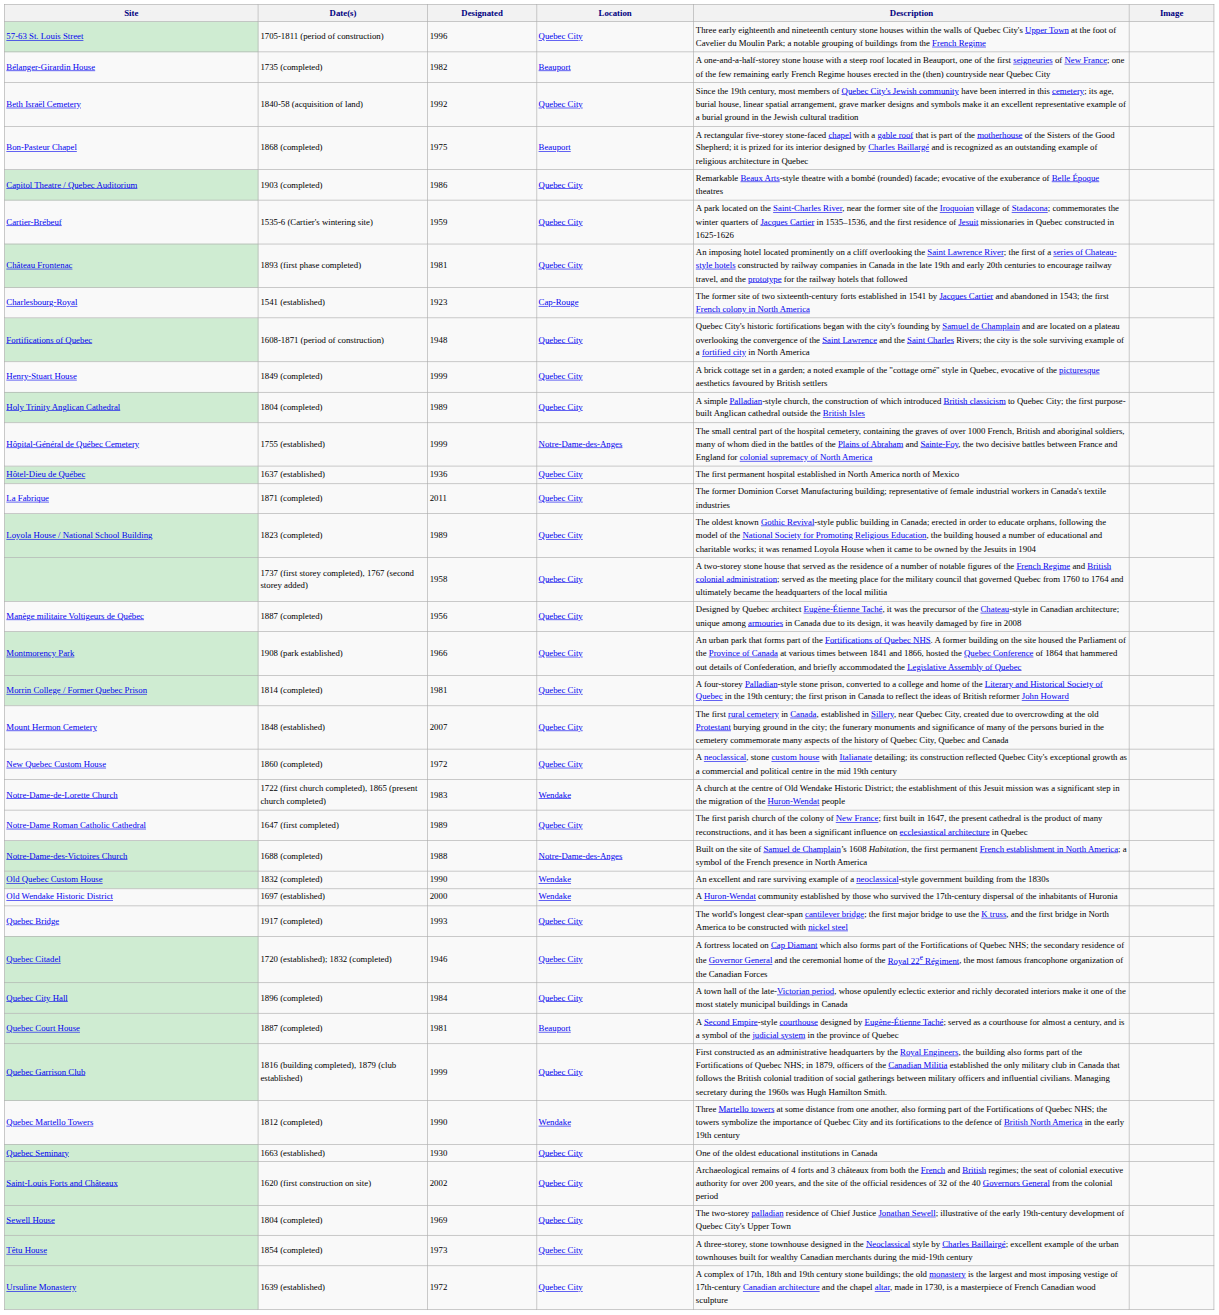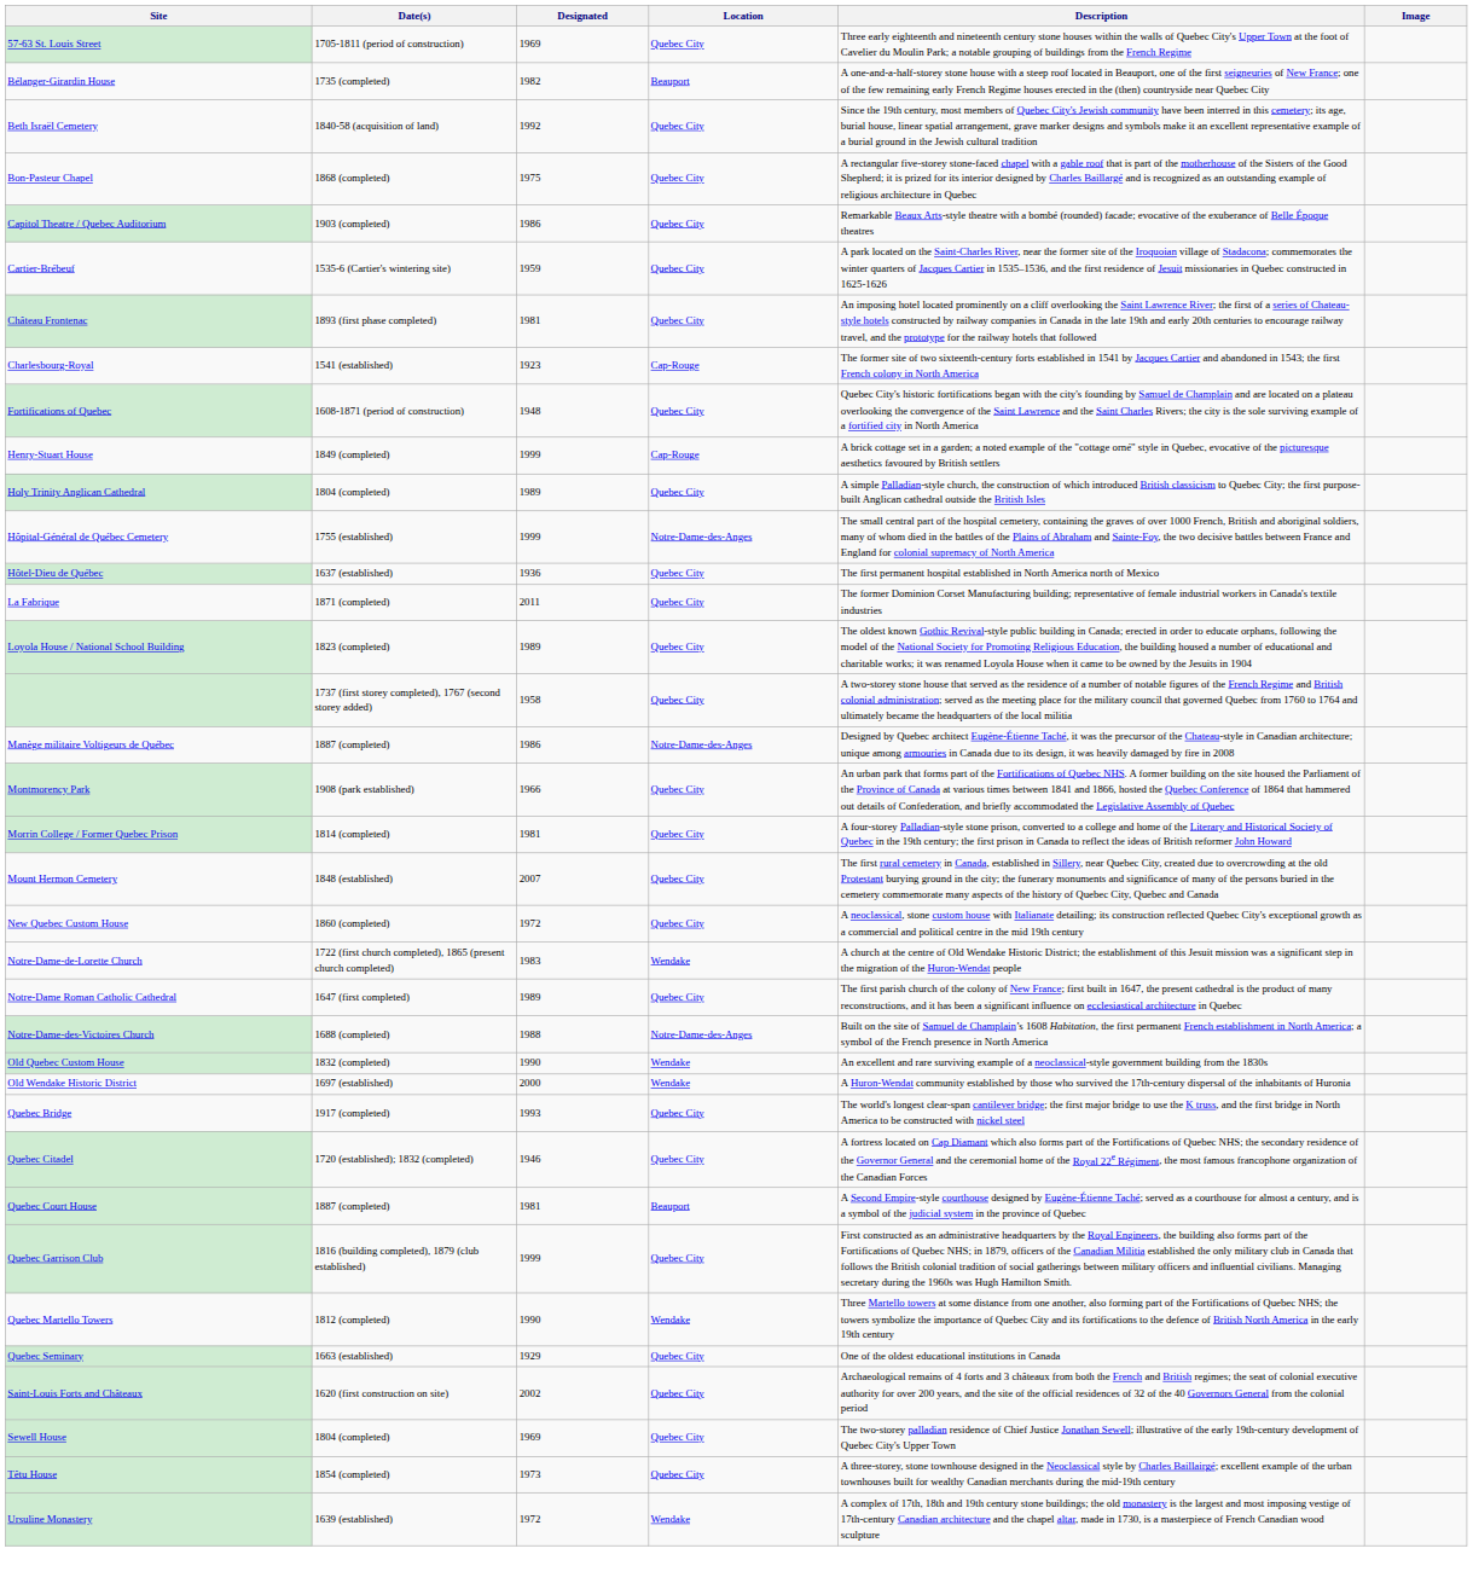57-63 St. Louis Street | Designated: 1996 -> 1969
Bon-Pasteur Chapel | Location: Beauport -> Quebec City
Henry-Stuart House | Location: Quebec City -> Cap-Rouge
Manège militaire Voltigeurs de Québec | Designated: 1956 -> 1986
Manège militaire Voltigeurs de Québec | Location: Quebec City -> Notre-Dame-des-Anges
- row: Quebec City Hall | 1896 (completed) | 1984 | Quebec City | A town hall of the late-Victorian period, whose opulently eclectic exterior and richly decorated interiors make it one of the most stately municipal buildings in Canada
Quebec Seminary | Designated: 1930 -> 1929
Ursuline Monastery | Location: Quebec City -> Wendake
